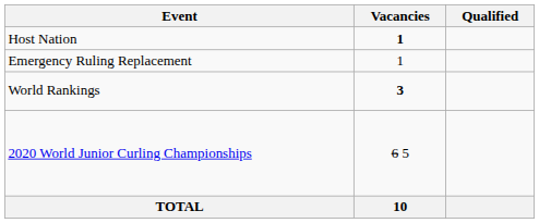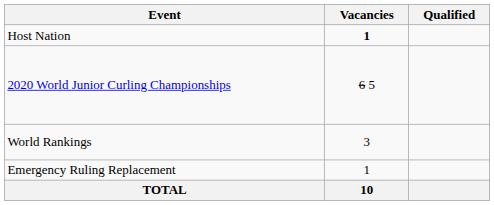rows swapped: 2020 World Junior Curling Championships <-> Emergency Ruling Replacement
World Rankings | Vacancies: bold -> normal
